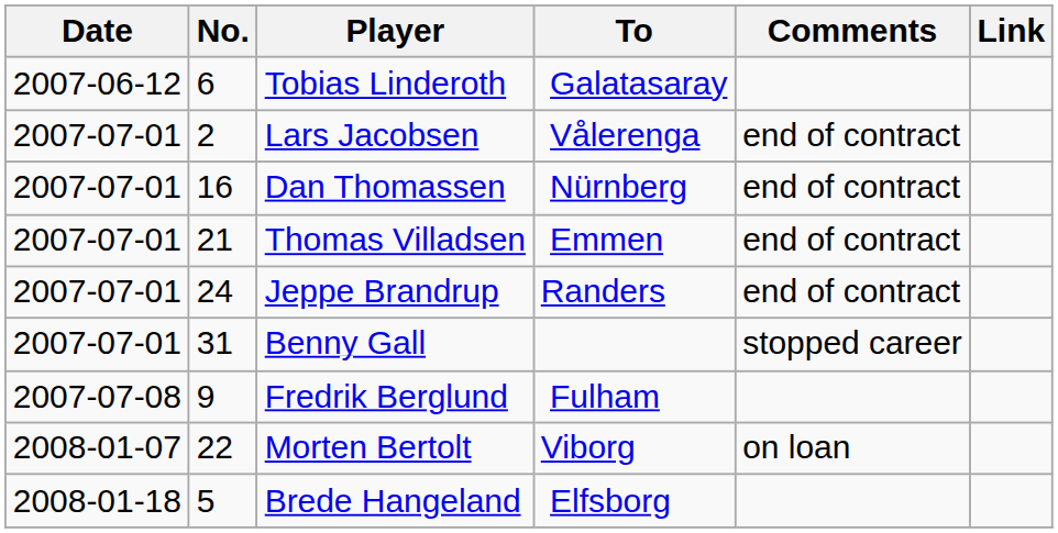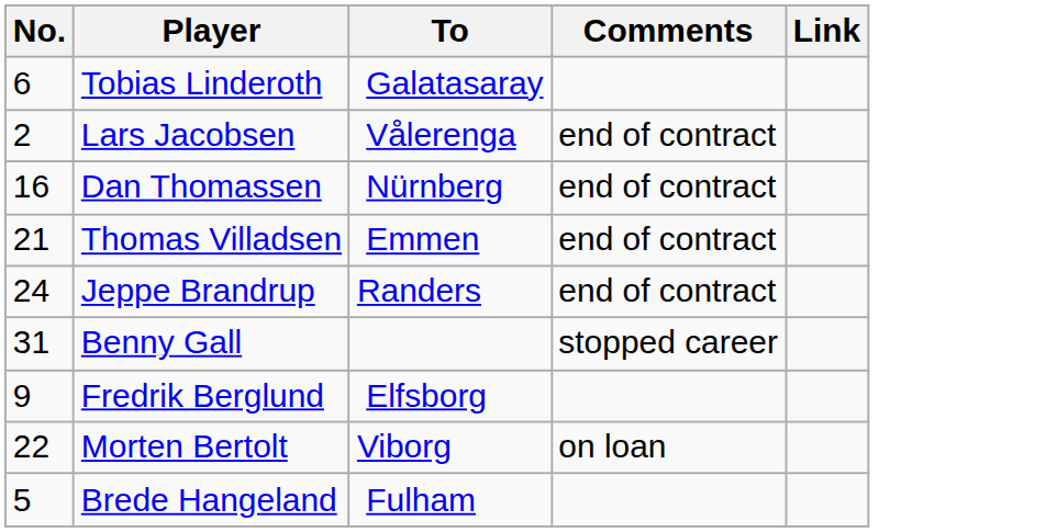- column: Date | 2007-06-12 | 2007-07-01 | 2007-07-01 | 2007-07-01 | 2007-07-01 | 2007-07-01 | 2007-07-08 | 2008-01-07 | 2008-01-18
Fredrik Berglund | To: Fulham -> Elfsborg
Brede Hangeland | To: Elfsborg -> Fulham
